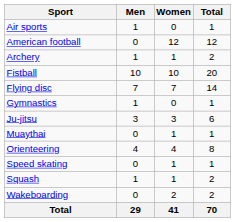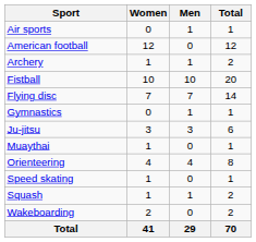columns swapped: Men <-> Women
